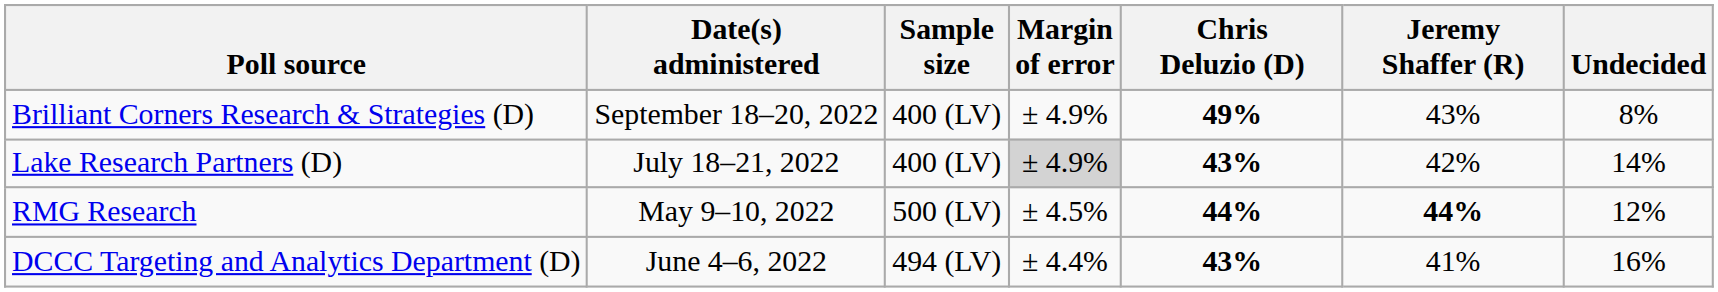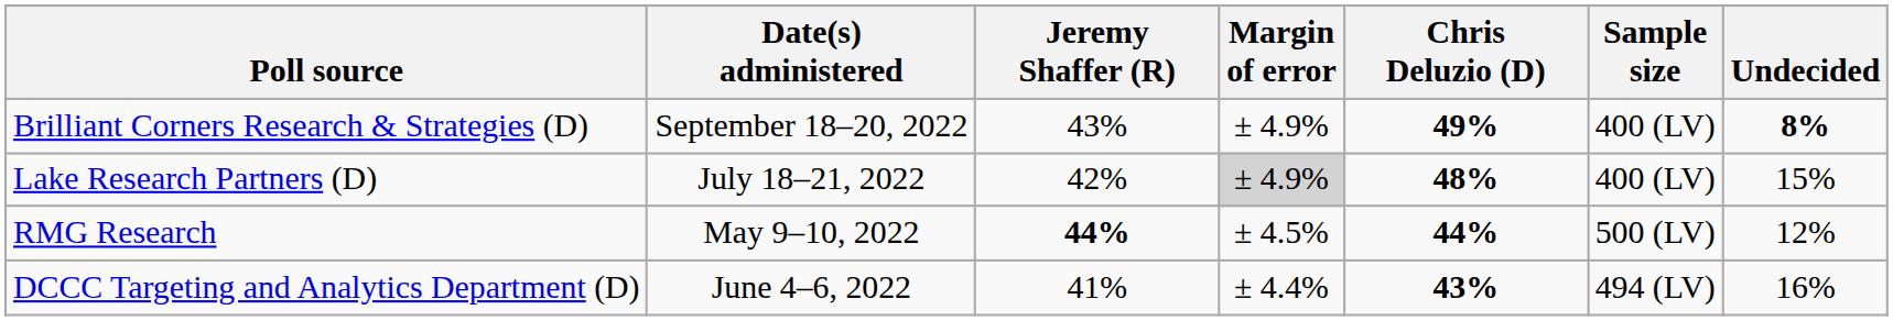columns swapped: Sample size <-> Jeremy Shaffer (R)
Brilliant Corners Research & Strategies (D) | Undecided: normal -> bold
Lake Research Partners (D) | Chris Deluzio (D): 43% -> 48%
Lake Research Partners (D) | Undecided: 14% -> 15%
